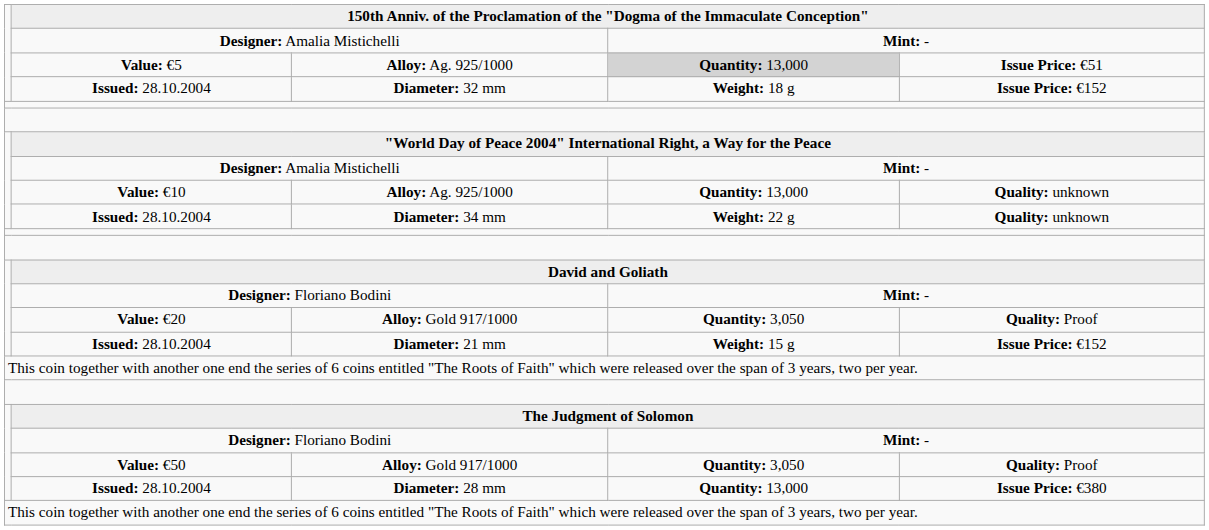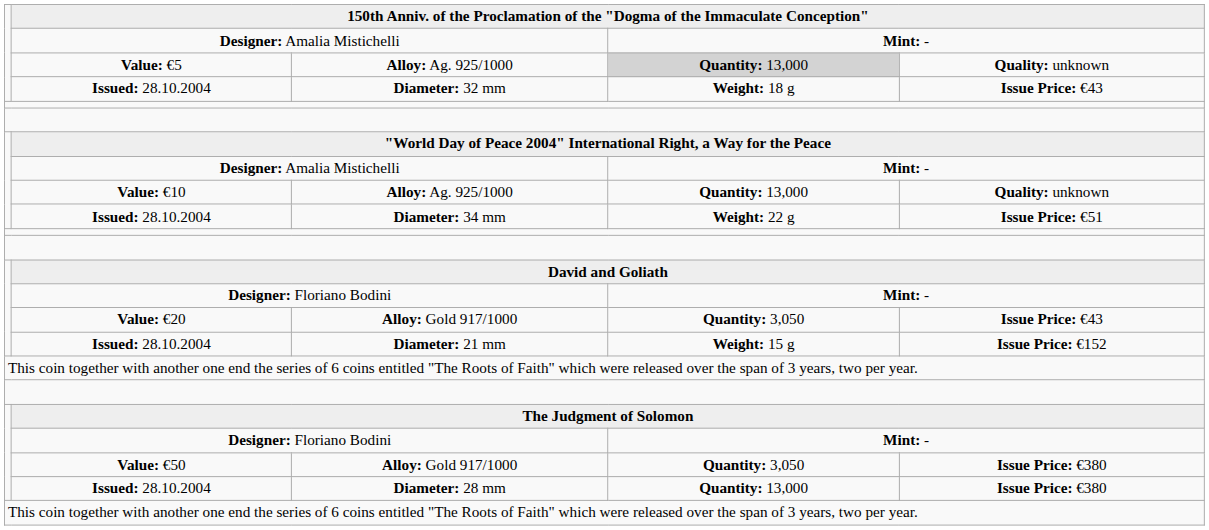Value: €5 / Alloy: Ag. 925/1000 | column 5: Issue Price: €51 -> Quality: unknown
Diameter: 32 mm | column 5: Issue Price: €152 -> Issue Price: €43
Diameter: 34 mm | column 5: Quality: unknown -> Issue Price: €51
Value: €20 / Alloy: Gold 917/1000 | column 5: Quality: Proof -> Issue Price: €43
Value: €50 / Alloy: Gold 917/1000 | column 5: Quality: Proof -> Issue Price: €380
